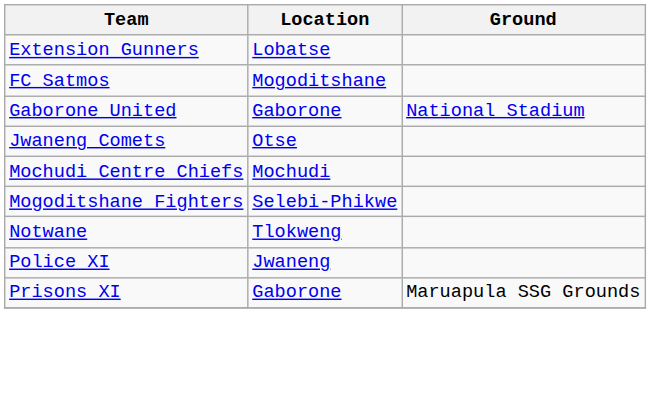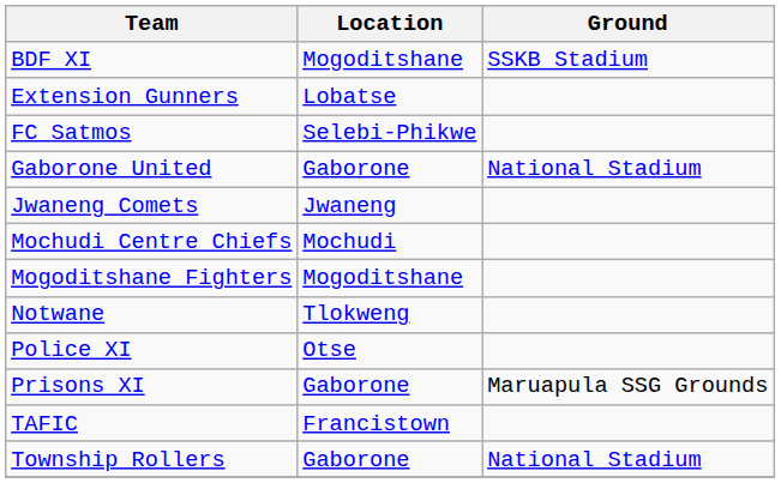+ row: BDF XI | Mogoditshane | SSKB Stadium
FC Satmos | Location: Mogoditshane -> Selebi-Phikwe
Jwaneng Comets | Location: Otse -> Jwaneng
Mogoditshane Fighters | Location: Selebi-Phikwe -> Mogoditshane
Police XI | Location: Jwaneng -> Otse
+ row: TAFIC | Francistown
+ row: Township Rollers | Gaborone | National Stadium
